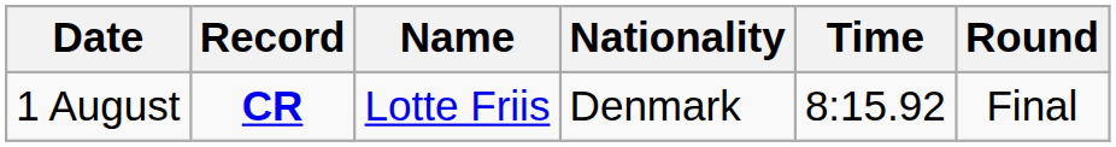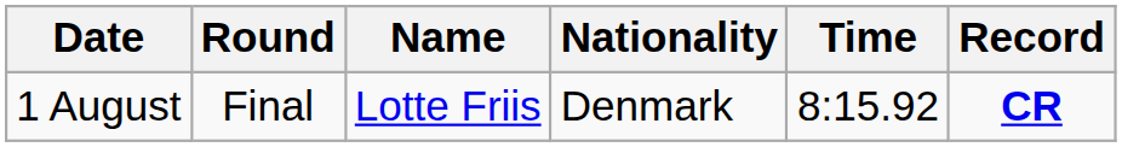columns swapped: Round <-> Record
